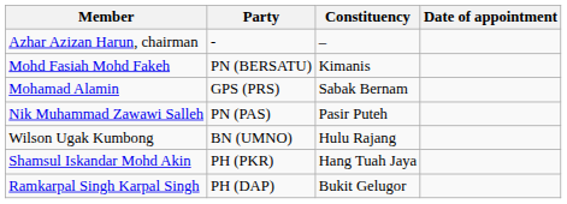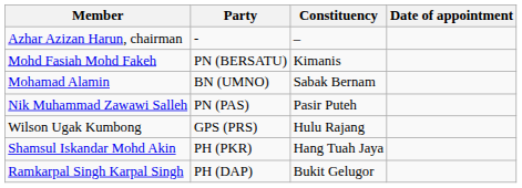Mohamad Alamin | Party: GPS (PRS) -> BN (UMNO)
Wilson Ugak Kumbong | Party: BN (UMNO) -> GPS (PRS)
